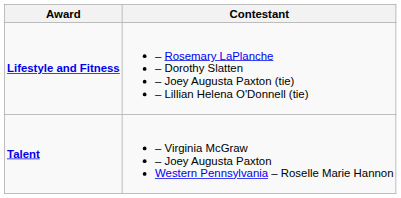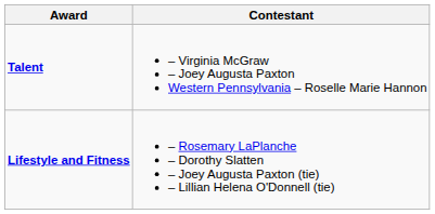rows swapped: Lifestyle and Fitness <-> Talent
